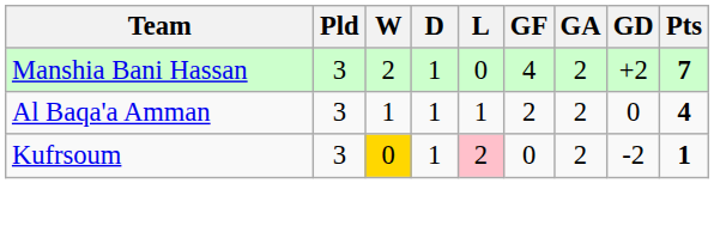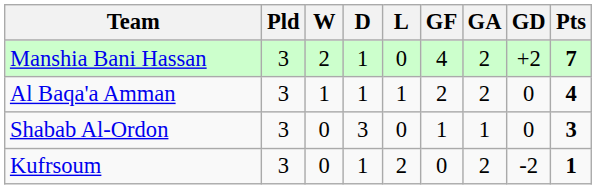+ row: Shabab Al-Ordon | 3 | 0 | 3 | 0 | 1 | 1 | 0 | 3
Kufrsoum | W: gold background -> no background
Kufrsoum | L: pink background -> no background
